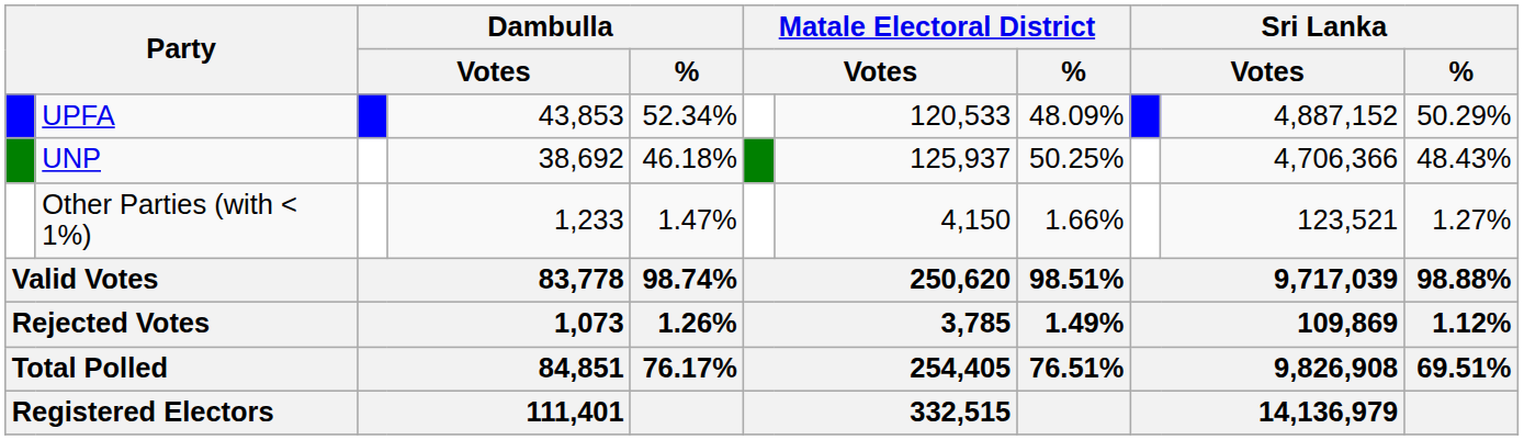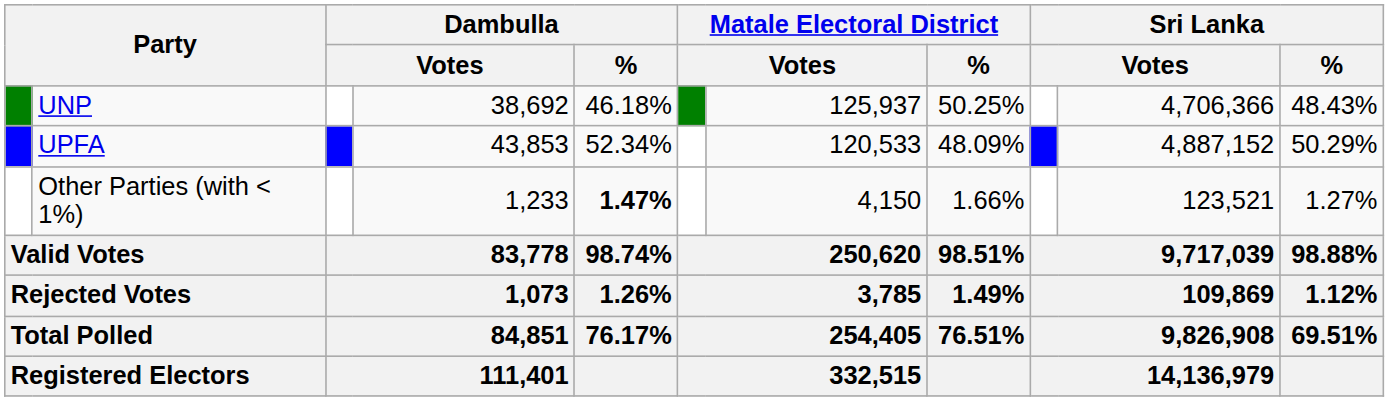rows swapped: UPFA <-> UNP
Other Parties (with < 1%) | Dambulla / %: normal -> bold
